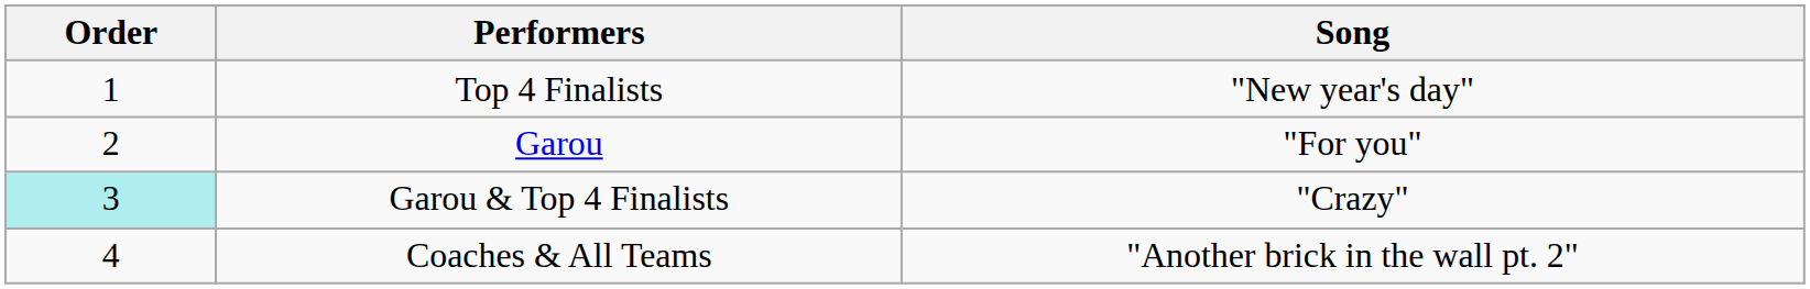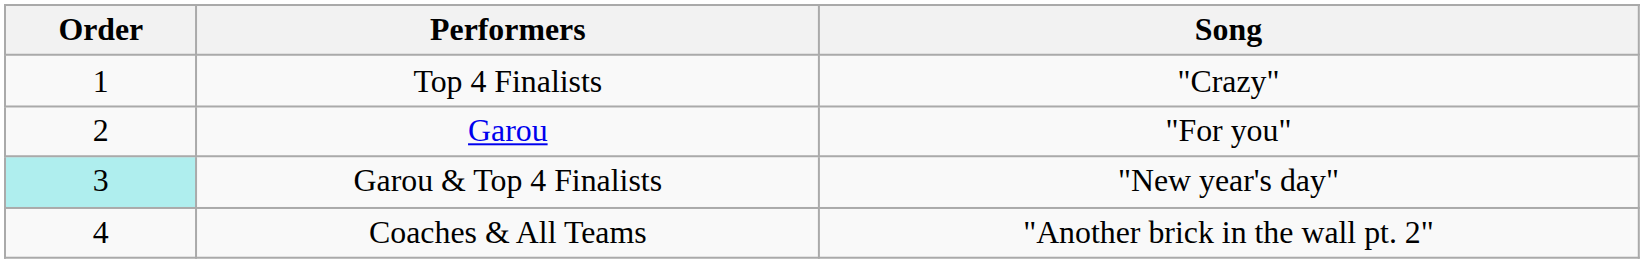Top 4 Finalists | Song: "New year's day" -> "Crazy"
Garou & Top 4 Finalists | Song: "Crazy" -> "New year's day"
